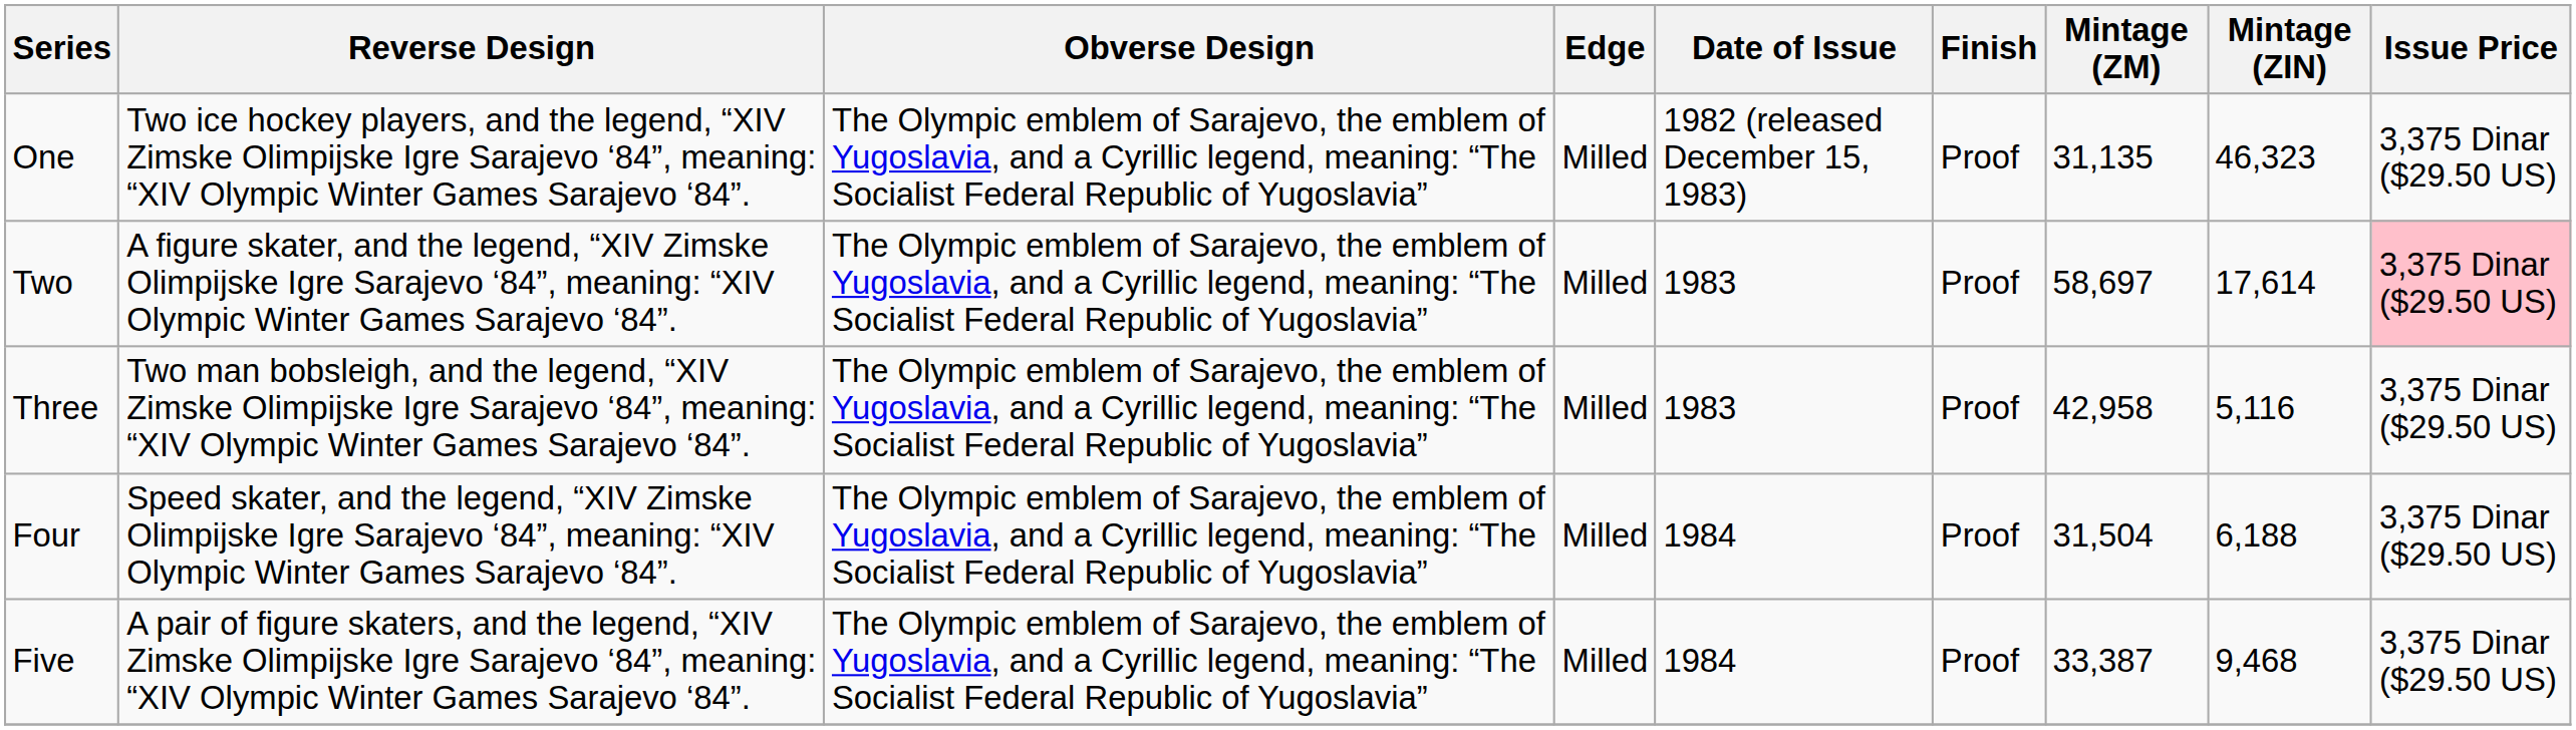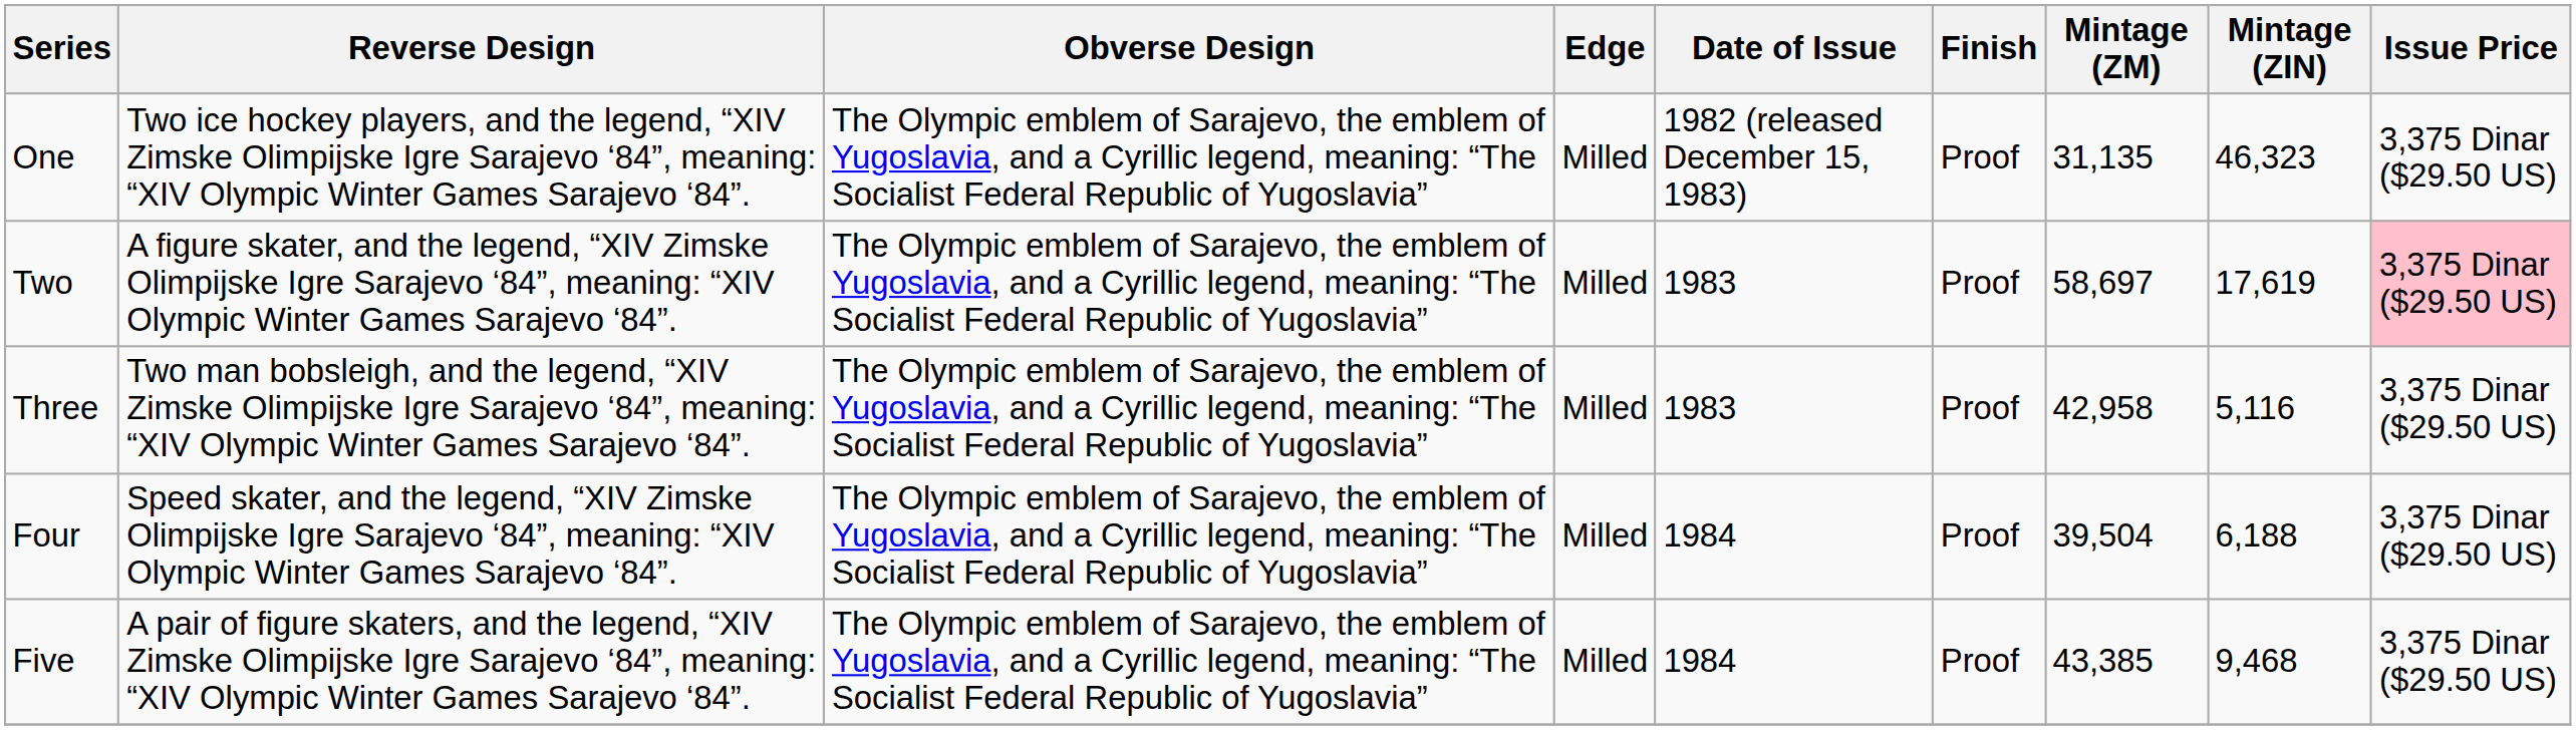Two | Mintage (ZIN): 17,614 -> 17,619
Four | Mintage (ZM): 31,504 -> 39,504
Five | Mintage (ZM): 33,387 -> 43,385
